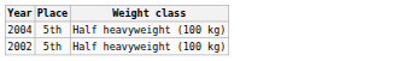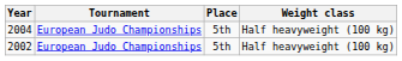+ column: Tournament | European Judo Championships | European Judo Championships
